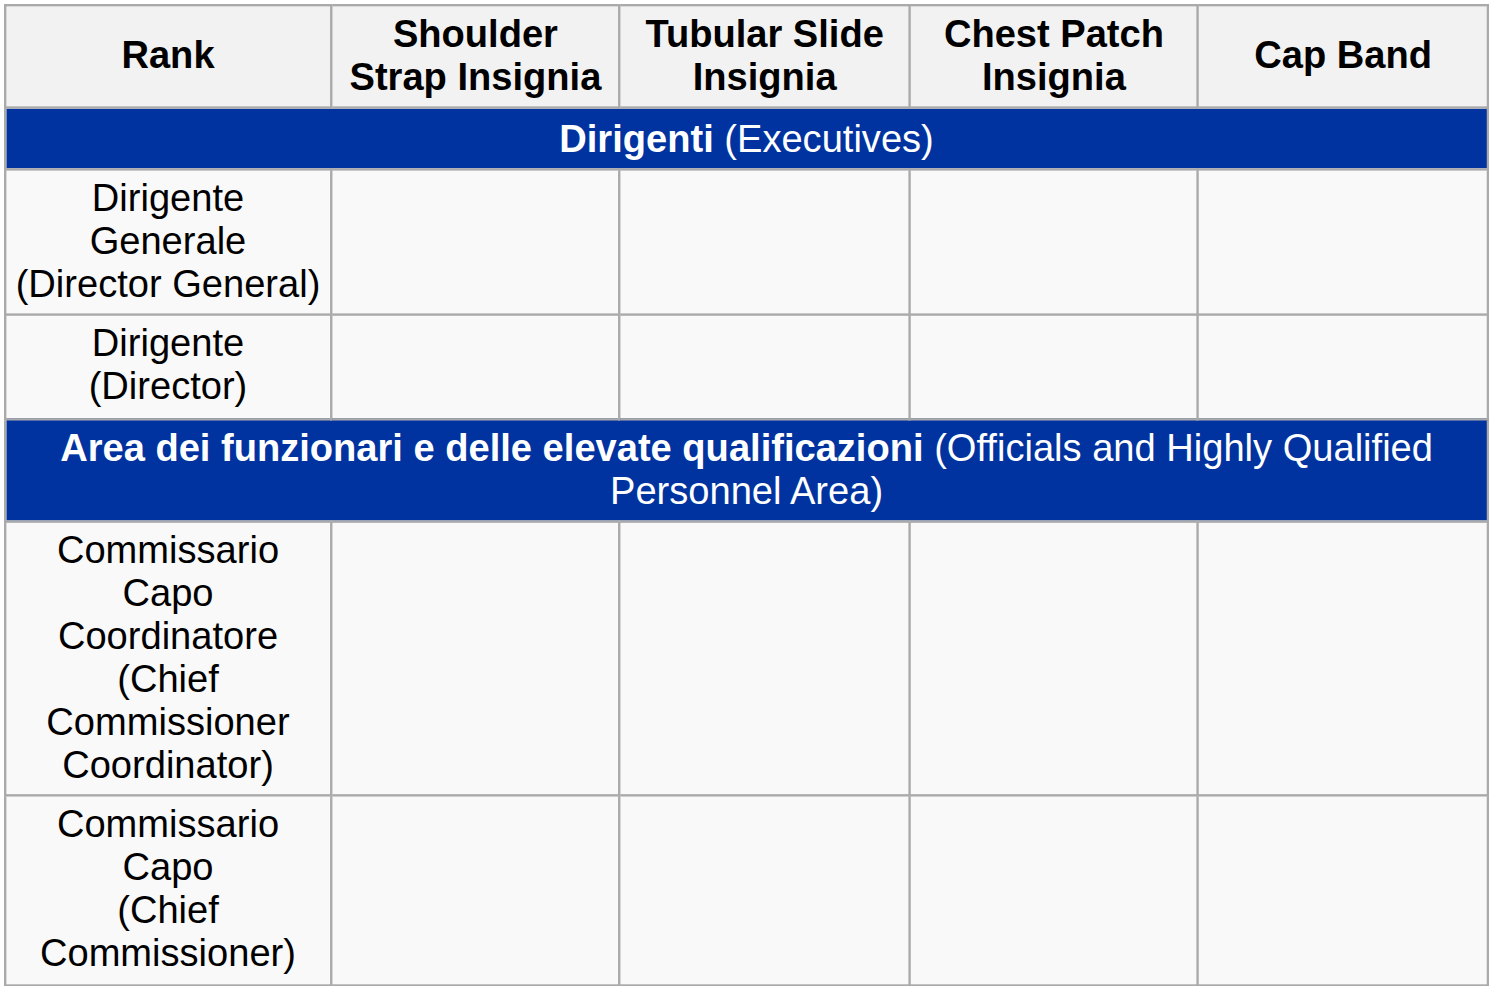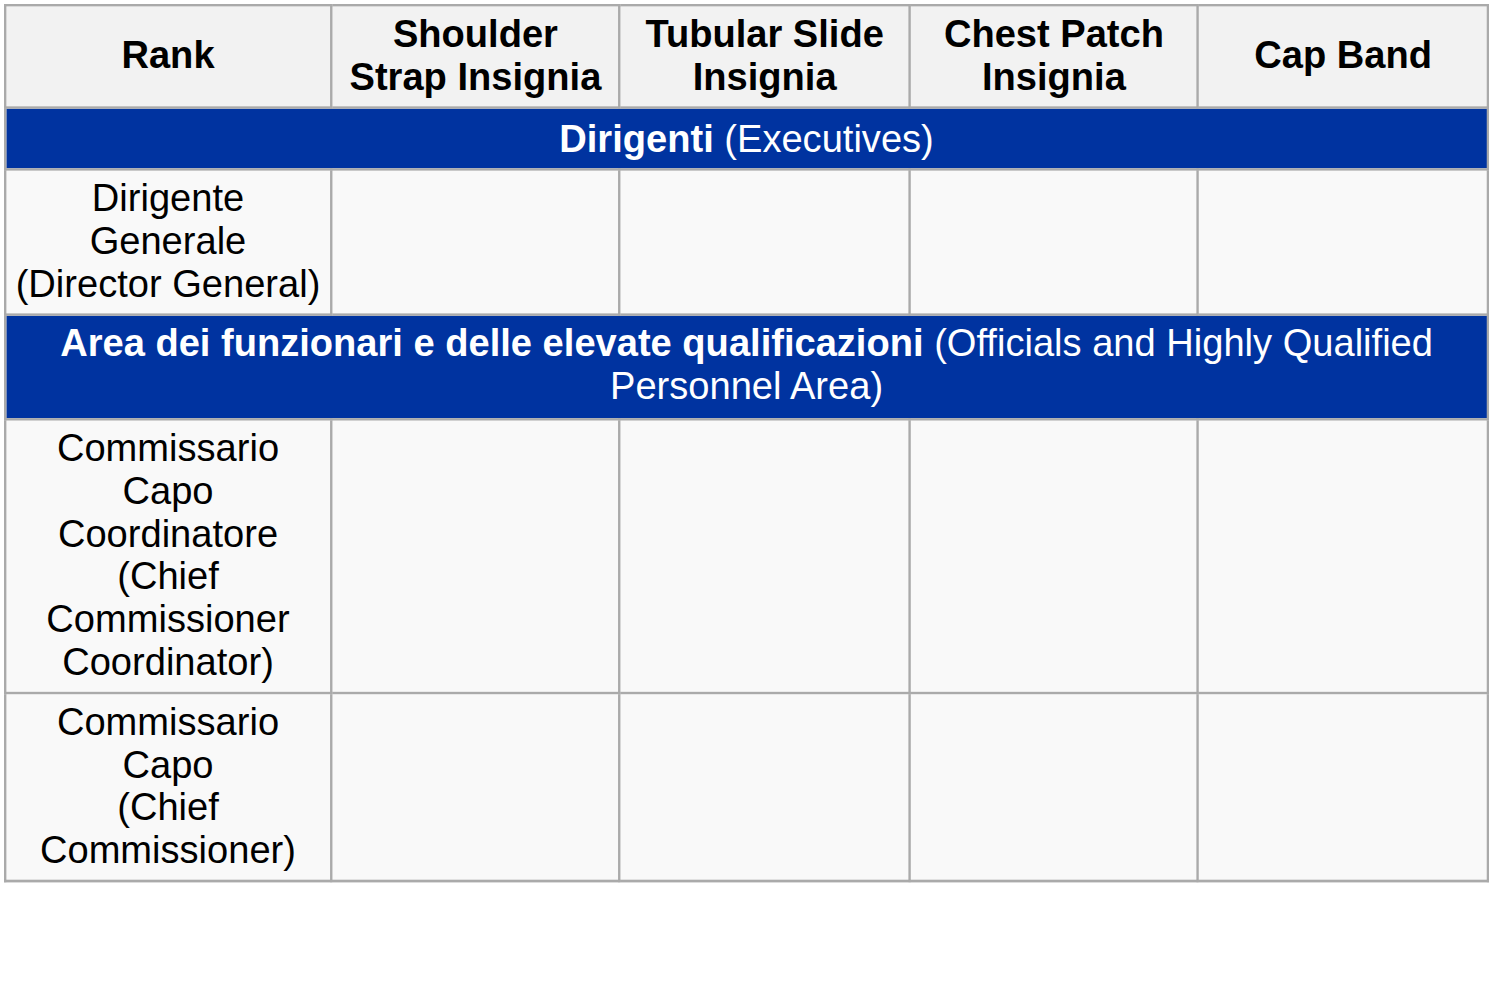- row: Dirigente (Director)
